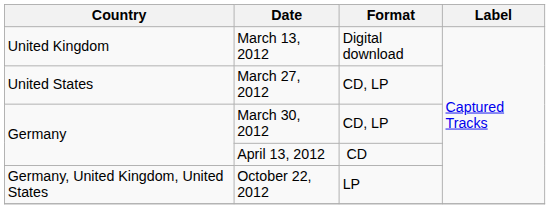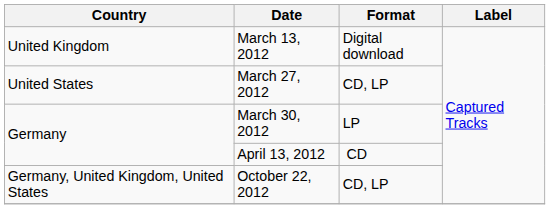March 30, 2012 | Format: CD, LP -> LP
October 22, 2012 | Format: LP -> CD, LP
